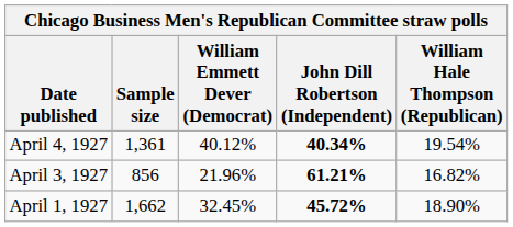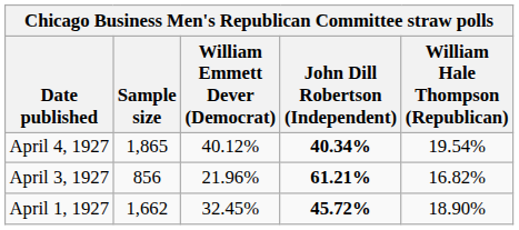April 4, 1927 | Sample size: 1,361 -> 1,865
